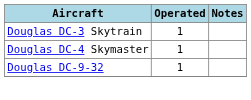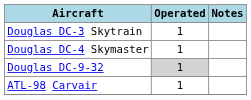Douglas DC-9-32 | Operated: no background -> lightgrey background
+ row: ATL-98 Carvair | 1
